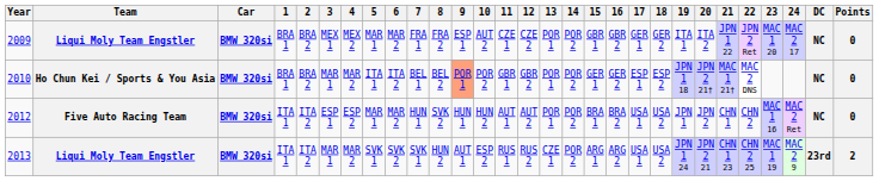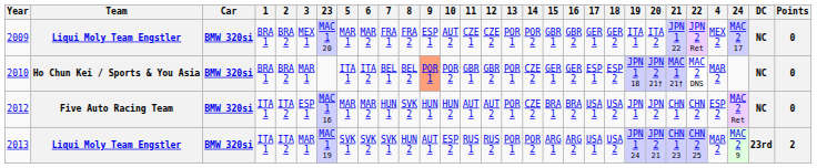columns swapped: 4 <-> 23
2010 | 14: POR 2 -> CZE 2
2012 | 14: POR 2 -> CZE 2
2013 | 13: CZE 1 -> POR 1
